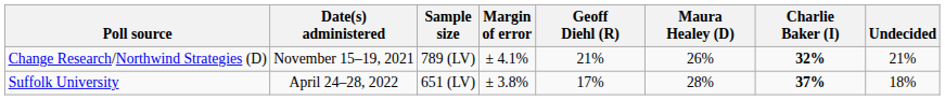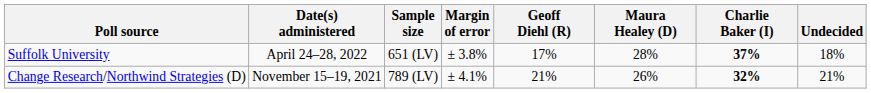rows swapped: Suffolk University <-> Change Research/Northwind Strategies (D)
